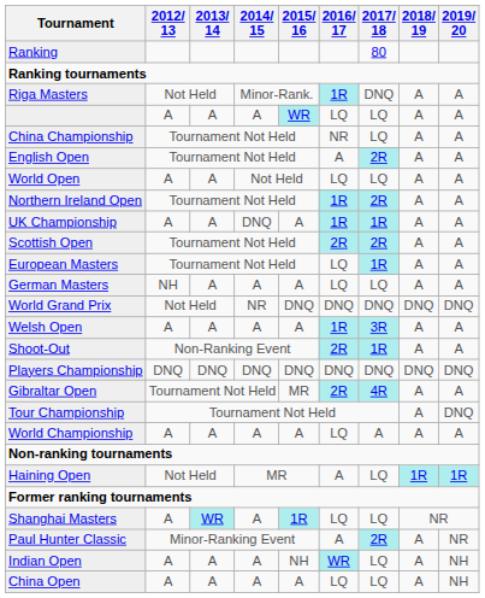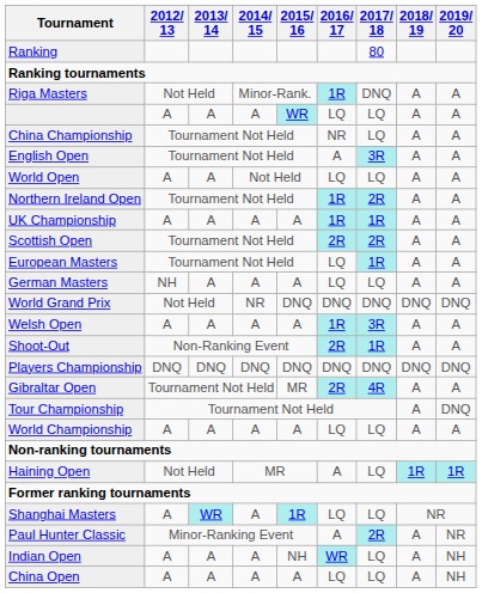English Open | 2017/ 18: 2R -> 3R
UK Championship | 2014/ 15: DNQ -> A
World Championship | 2017/ 18: A -> LQ
